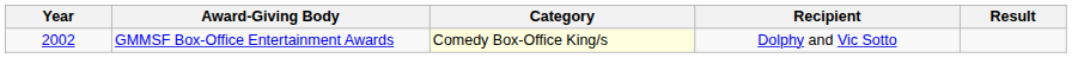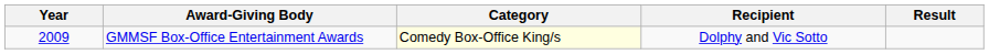GMMSF Box-Office Entertainment Awards | Year: 2002 -> 2009
